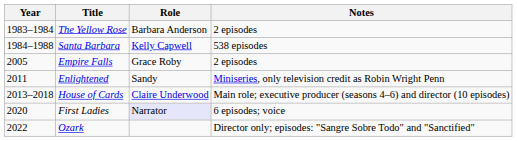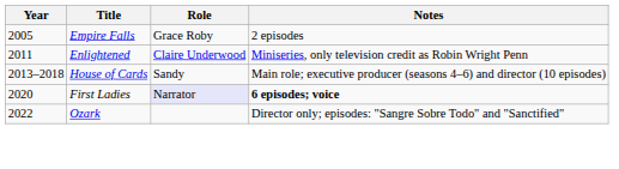- row: 1983–1984 | The Yellow Rose | Barbara Anderson | 2 episodes
- row: 1984–1988 | Santa Barbara | Kelly Capwell | 538 episodes
Enlightened | Role: Sandy -> Claire Underwood
House of Cards | Role: Claire Underwood -> Sandy
First Ladies | Notes: normal -> bold
